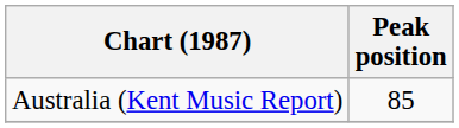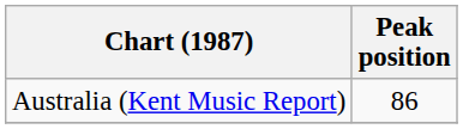Australia (Kent Music Report) | Peak position: 85 -> 86
